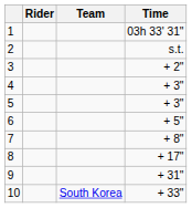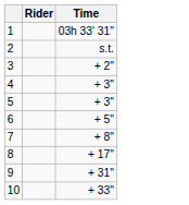- column: Team | South Korea
